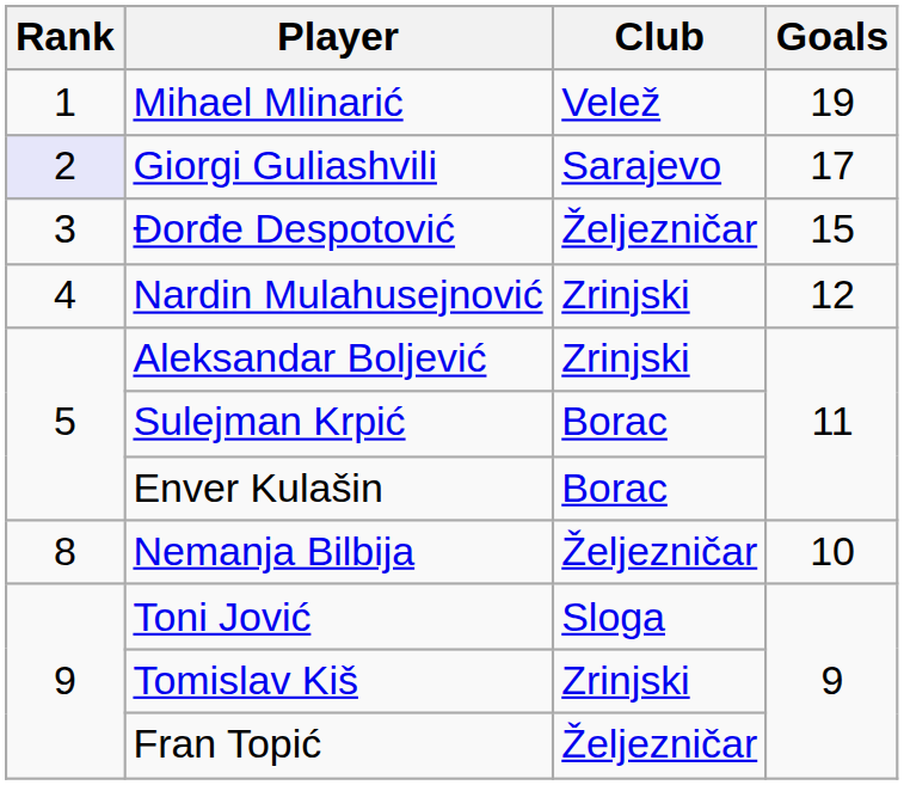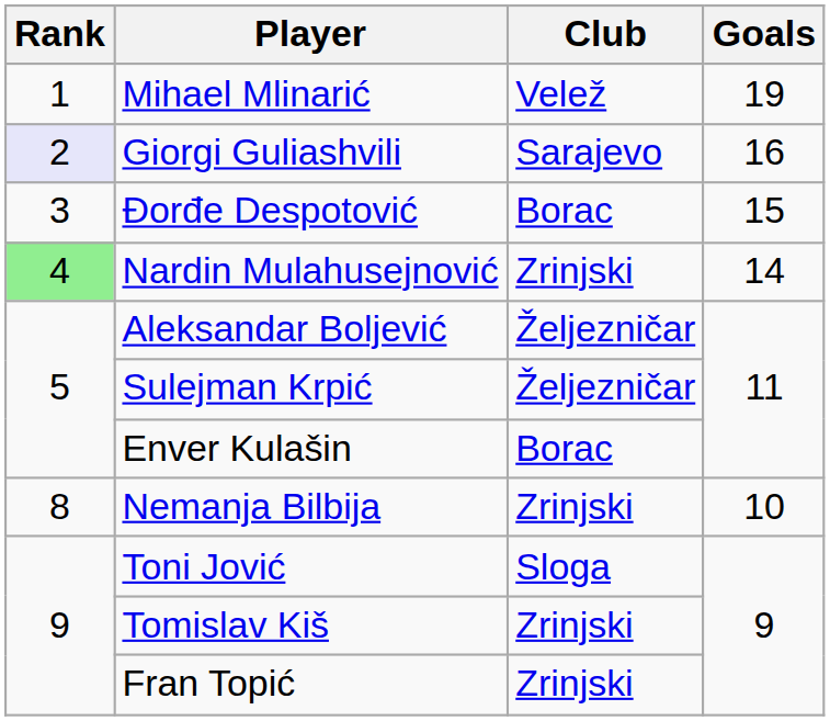Giorgi Guliashvili | Goals: 17 -> 16
Đorđe Despotović | Club: Željezničar -> Borac
Nardin Mulahusejnović | Rank: no background -> lightgreen background
Nardin Mulahusejnović | Goals: 12 -> 14
Aleksandar Boljević | Club: Zrinjski -> Željezničar
Sulejman Krpić | Club: Borac -> Željezničar
Nemanja Bilbija | Club: Željezničar -> Zrinjski
Fran Topić | Club: Željezničar -> Zrinjski
